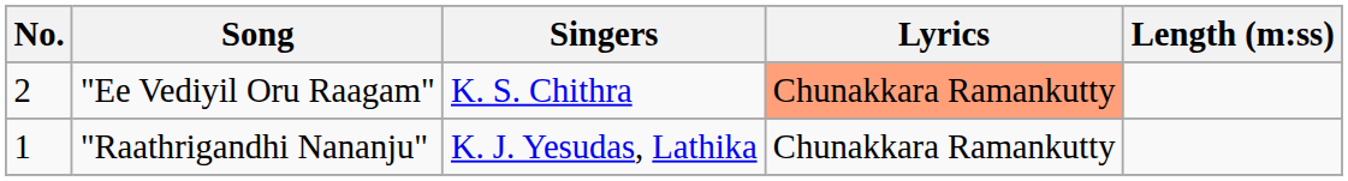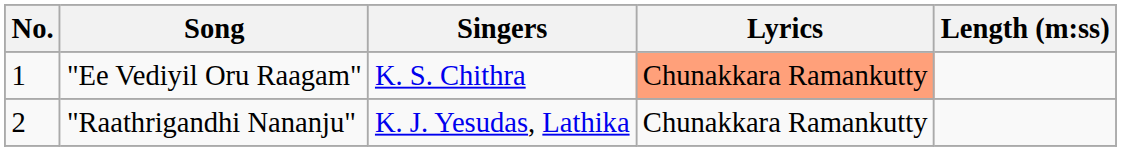"Ee Vediyil Oru Raagam" | No.: 2 -> 1
"Raathrigandhi Nananju" | No.: 1 -> 2
